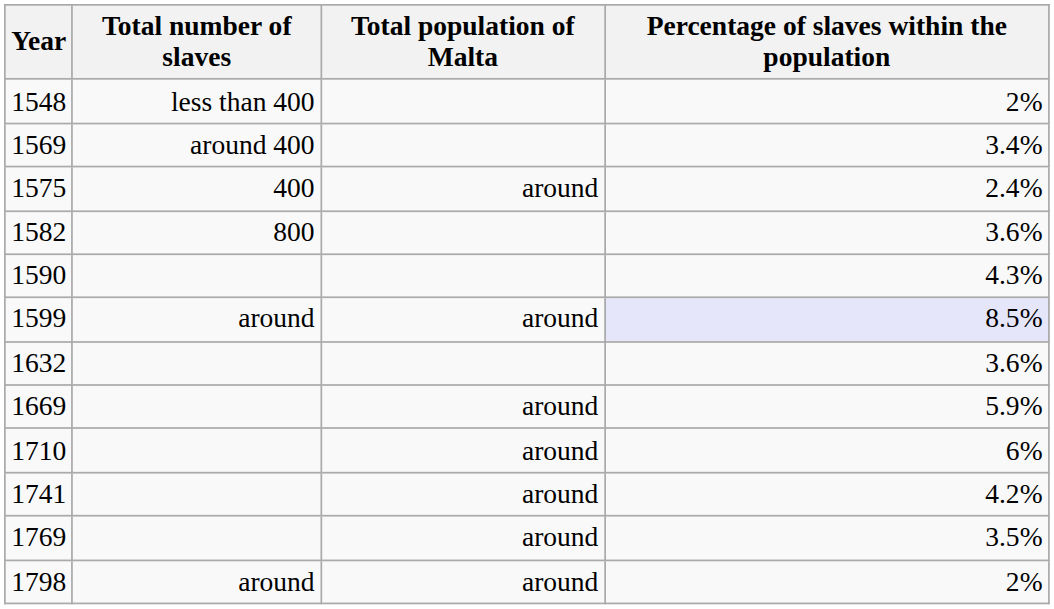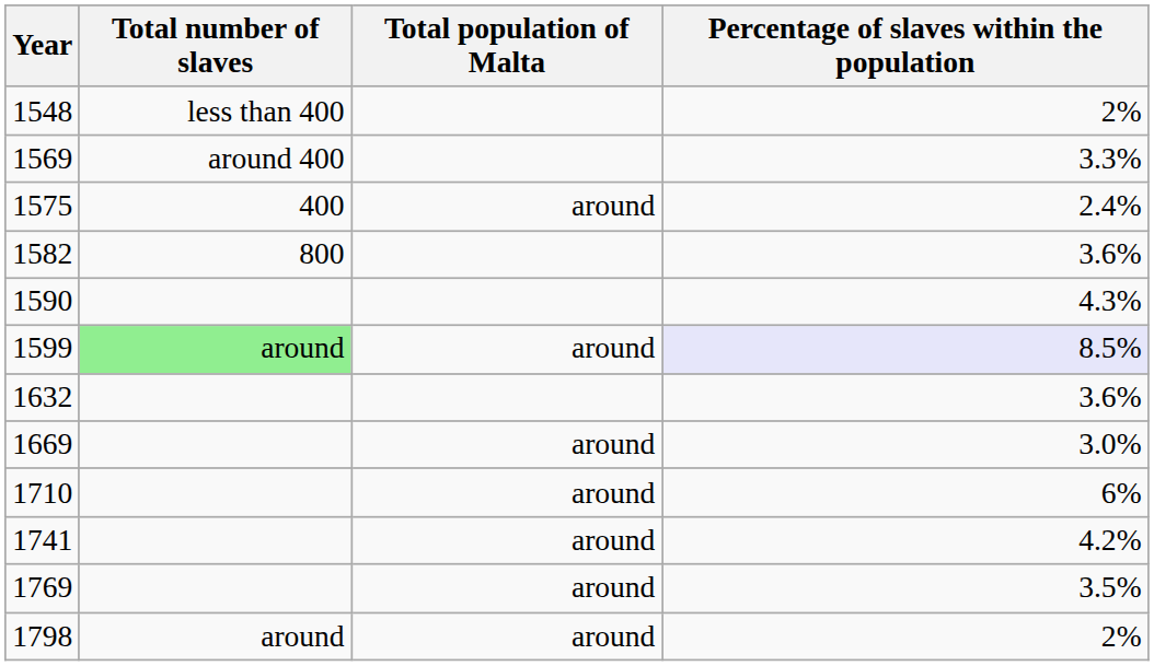1569 | Percentage of slaves within the population: 3.4% -> 3.3%
1599 | Total number of slaves: no background -> lightgreen background
1669 | Percentage of slaves within the population: 5.9% -> 3.0%
